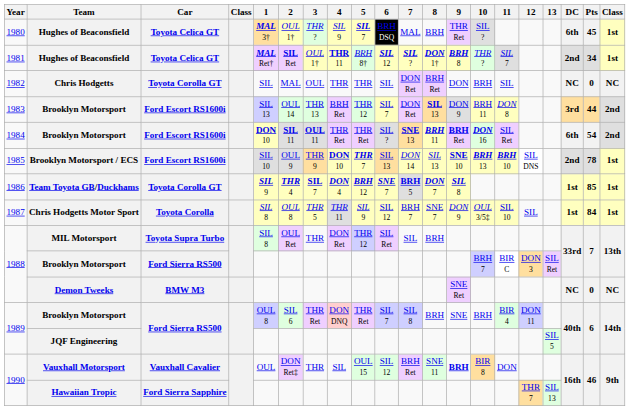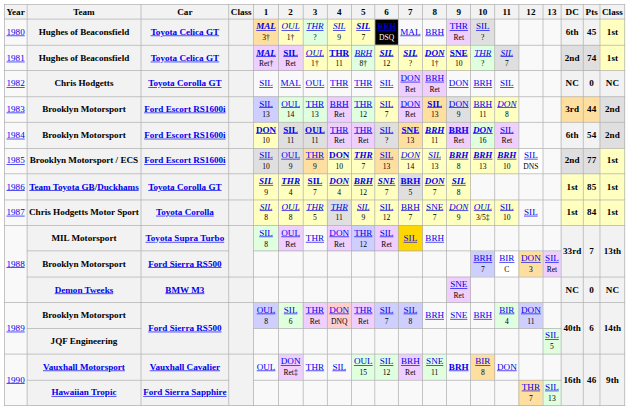1981 | 9: BRH 8 -> SNE 10
1981 | Pts: 34 -> 74
1985 | 9: SNE 10 -> BRH 8
1985 | Pts: 78 -> 77
1988 / MIL Motorsport | 7: no background -> gold background
